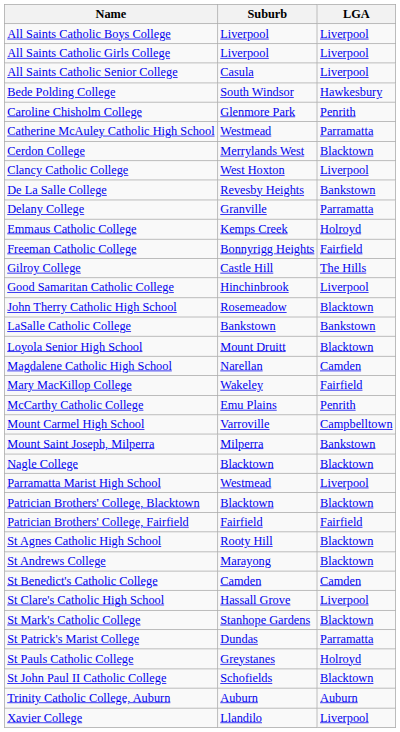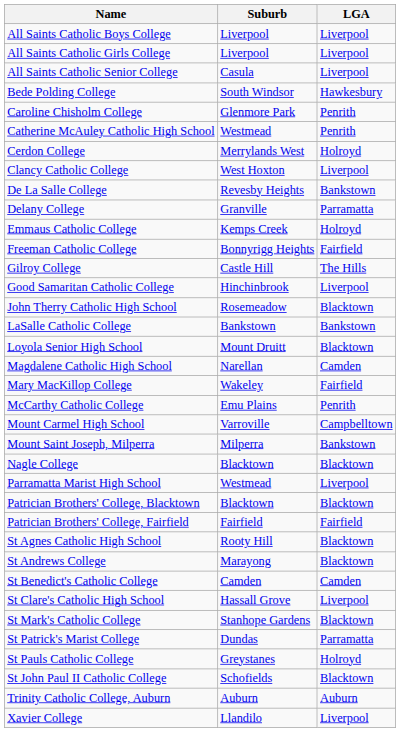Catherine McAuley Catholic High School | LGA: Parramatta -> Penrith
Cerdon College | LGA: Blacktown -> Holroyd
